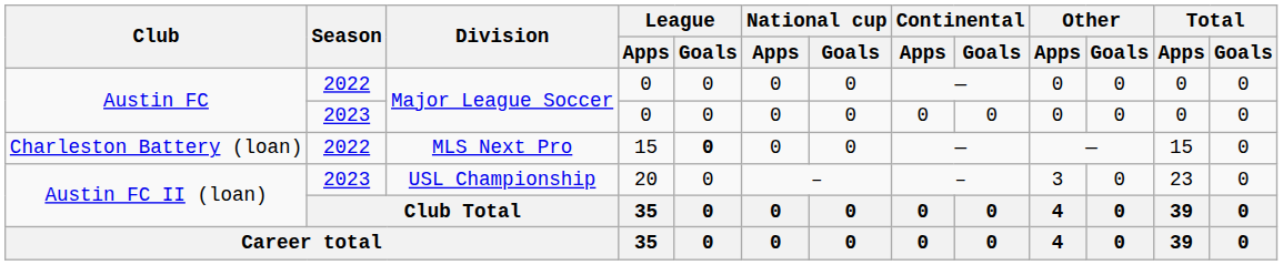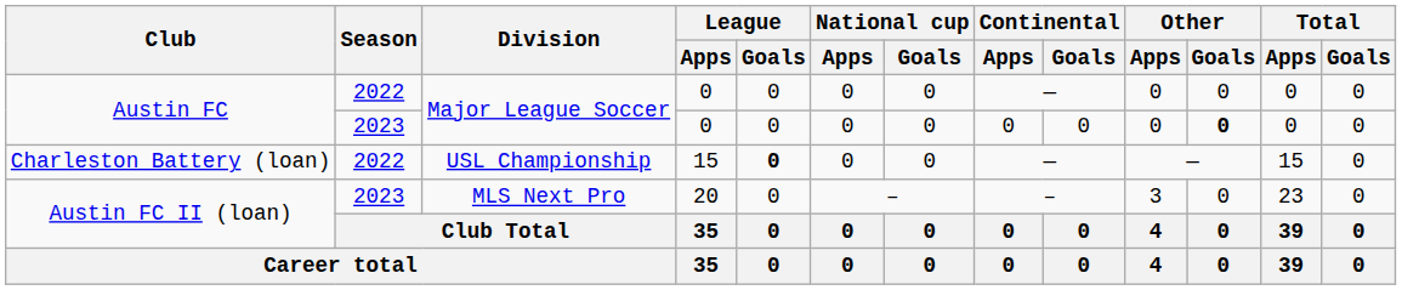Austin FC / 2023 | Other / Goals: normal -> bold
Charleston Battery (loan) | Division: MLS Next Pro -> USL Championship
Austin FC II (loan) / 2023 | Division: USL Championship -> MLS Next Pro
